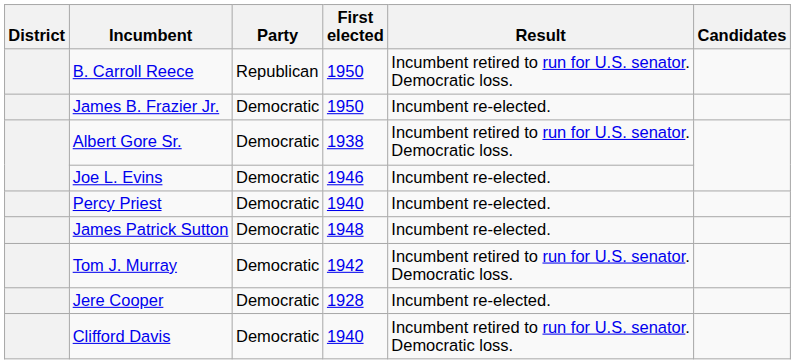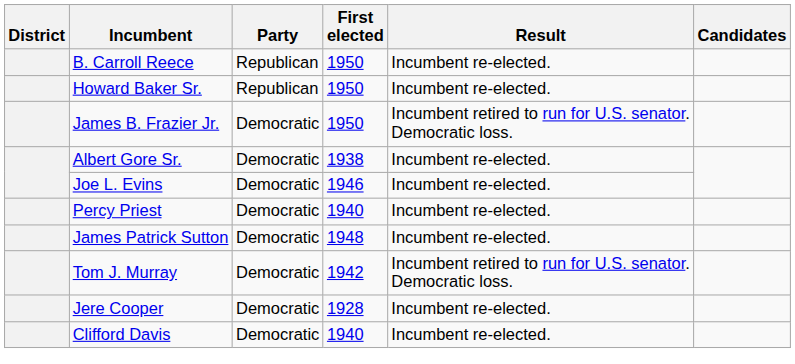B. Carroll Reece | Result: Incumbent retired to run for U.S. senator. Democratic loss. -> Incumbent re-elected.
+ row: Howard Baker Sr. | Republican | 1950 | Incumbent re-elected.
James B. Frazier Jr. | Result: Incumbent re-elected. -> Incumbent retired to run for U.S. senator. Democratic loss.
Albert Gore Sr. | Result: Incumbent retired to run for U.S. senator. Democratic loss. -> Incumbent re-elected.
Clifford Davis | Result: Incumbent retired to run for U.S. senator. Democratic loss. -> Incumbent re-elected.
